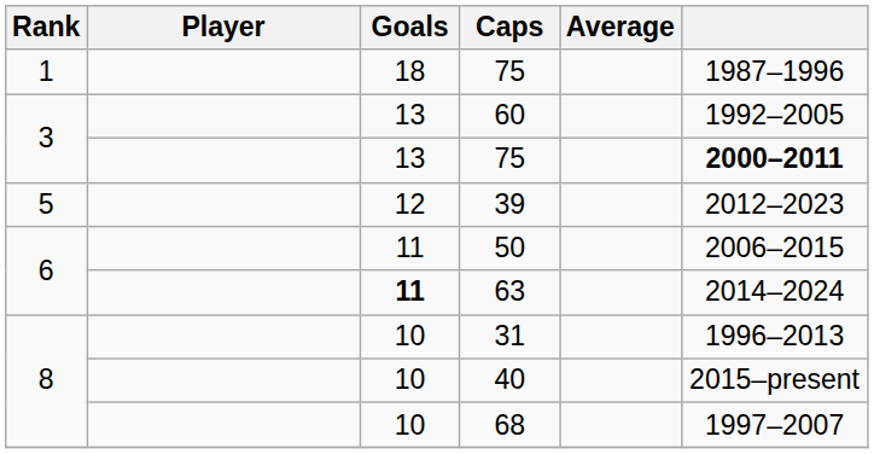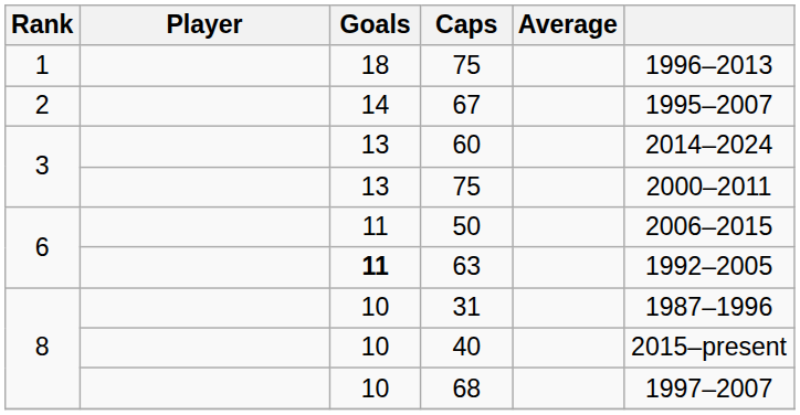1 / 75 | column 6: 1987–1996 -> 1996–2013
+ row: 2 | 14 | 67 | 1995–2007
60 | column 6: 1992–2005 -> 2014–2024
3 / 75 | column 6: bold -> normal
- row: 5 | 12 | 39 | 2012–2023
63 | column 6: 2014–2024 -> 1992–2005
31 | column 6: 1996–2013 -> 1987–1996
